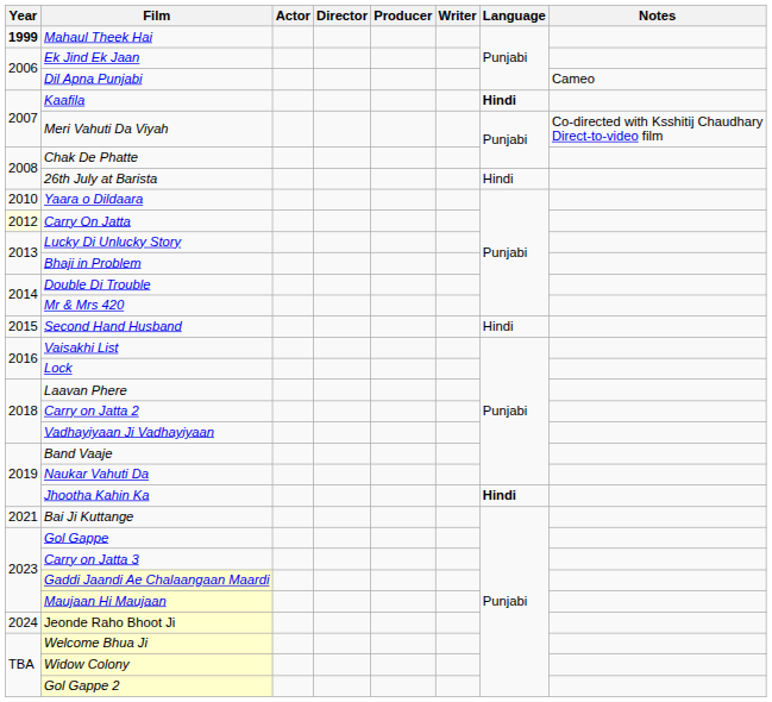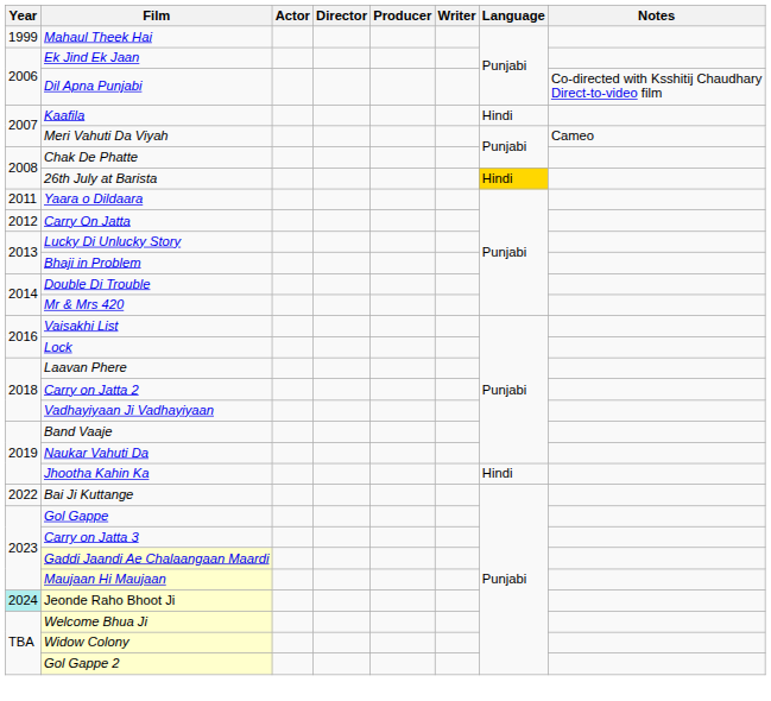Mahaul Theek Hai | Year: bold -> normal
Dil Apna Punjabi | Notes: Cameo -> Co-directed with Ksshitij Chaudhary Direct-to-video film
Kaafila | Language: bold -> normal
Meri Vahuti Da Viyah | Notes: Co-directed with Ksshitij Chaudhary Direct-to-video film -> Cameo
26th July at Barista | Language: no background -> gold background
Yaara o Dildaara | Year: 2010 -> 2011
Carry On Jatta | Year: lightyellow background -> no background
- row: 2015 | Second Hand Husband | Hindi
Jhootha Kahin Ka | Language: bold -> normal
Bai Ji Kuttange | Year: 2021 -> 2022
Jeonde Raho Bhoot Ji | Year: no background -> paleturquoise background
